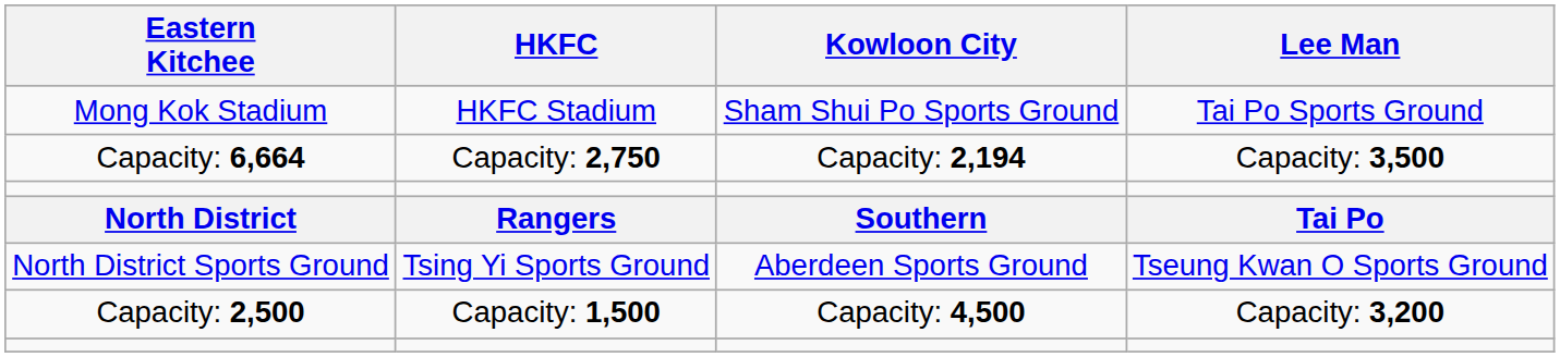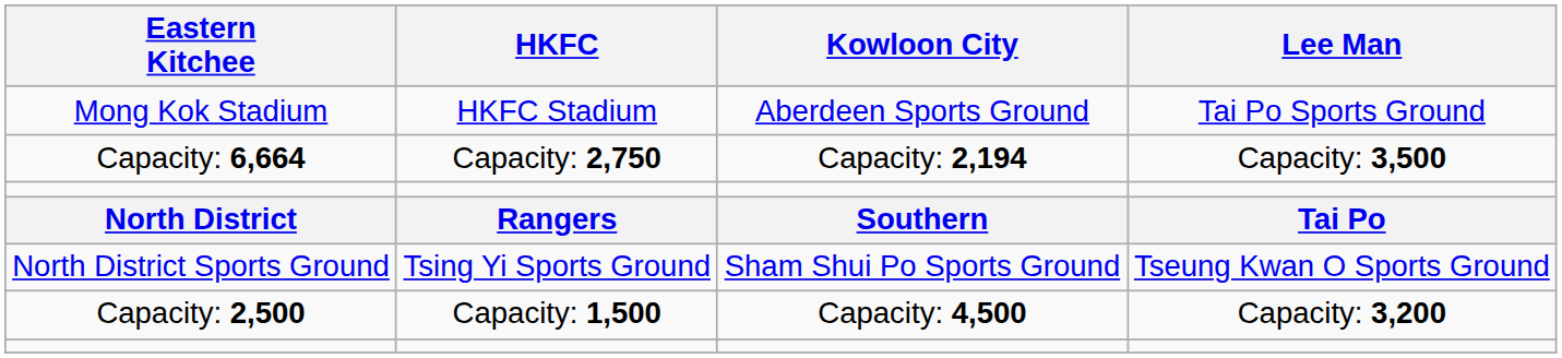Mong Kok Stadium | Kowloon City: Sham Shui Po Sports Ground -> Aberdeen Sports Ground
North District Sports Ground | Kowloon City: Aberdeen Sports Ground -> Sham Shui Po Sports Ground
